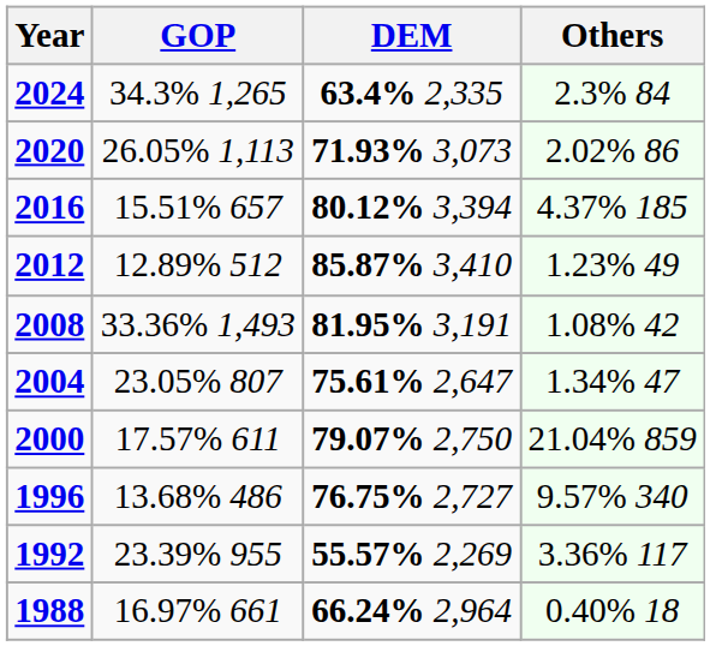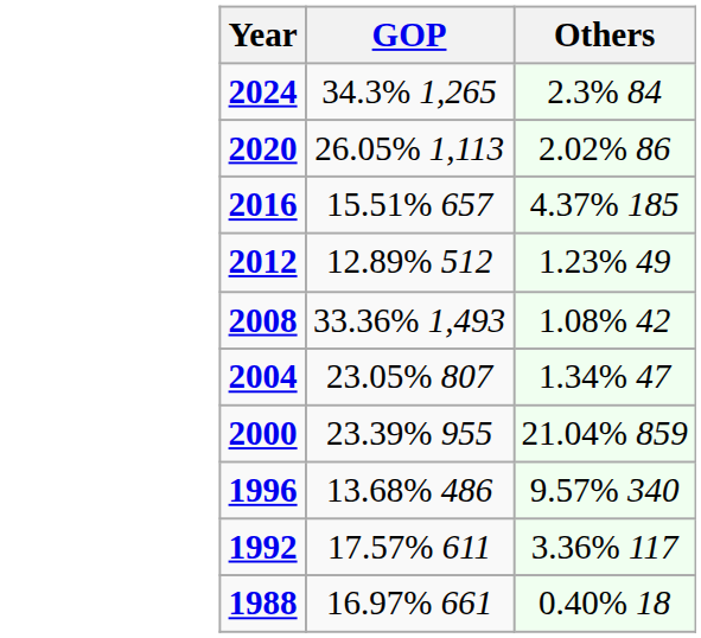- column: DEM | 63.4% 2,335 | 71.93% 3,073 | 80.12% 3,394 | 85.87% 3,410 | 81.95% 3,191 | 75.61% 2,647 | 79.07% 2,750 | 76.75% 2,727 | 55.57% 2,269 | 66.24% 2,964
2000 | GOP: 17.57% 611 -> 23.39% 955
1992 | GOP: 23.39% 955 -> 17.57% 611
